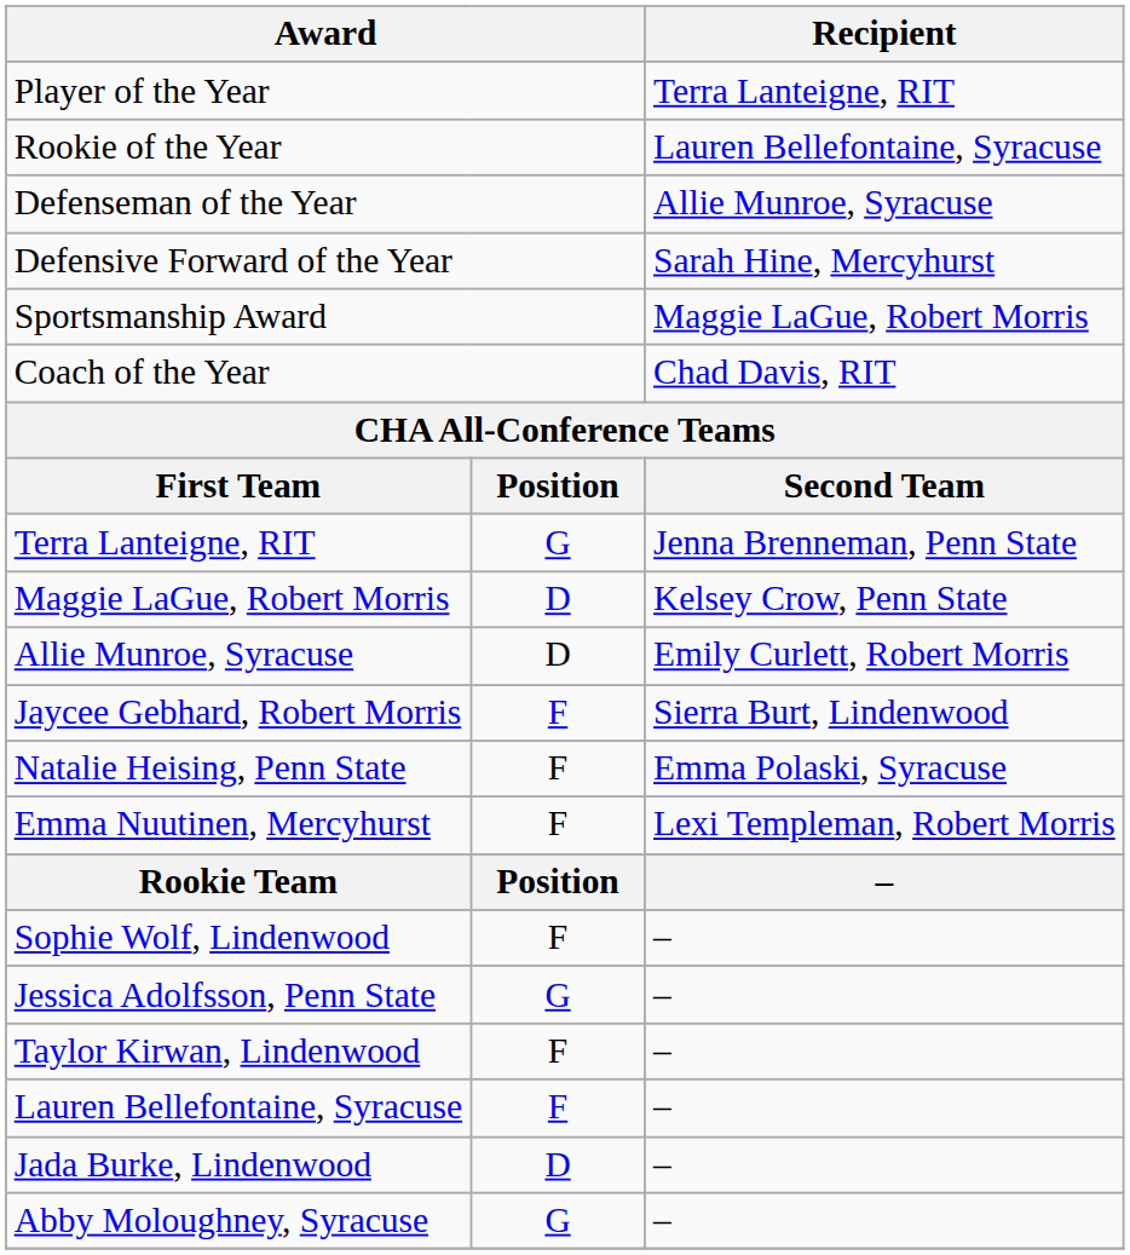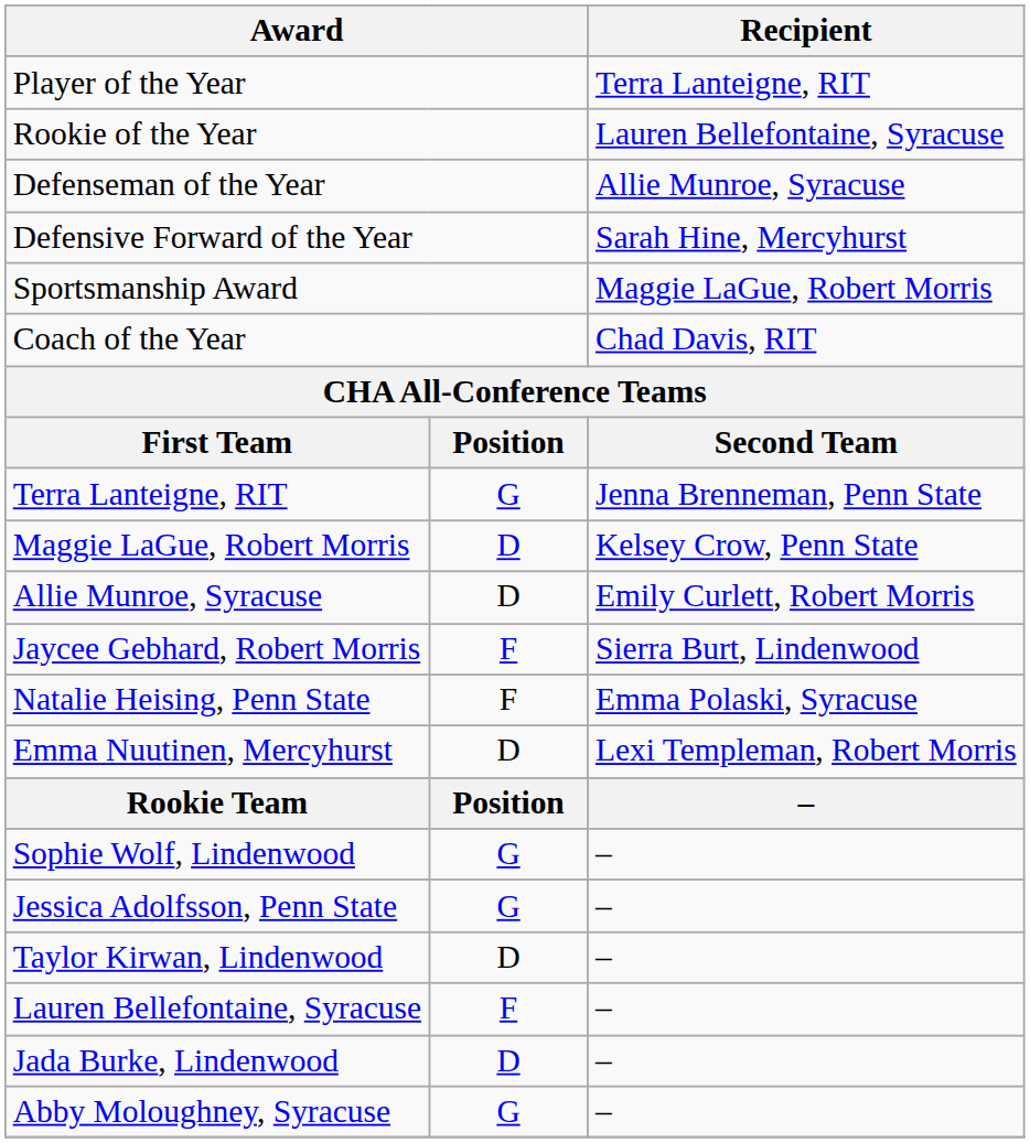Emma Nuutinen, Mercyhurst | column 2: F -> D
Sophie Wolf, Lindenwood | column 2: F -> G
Taylor Kirwan, Lindenwood | column 2: F -> D
